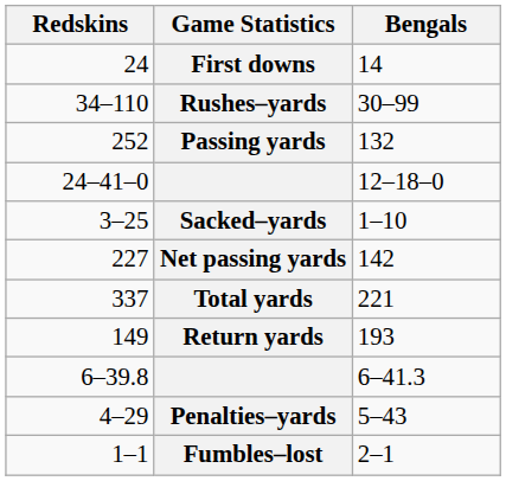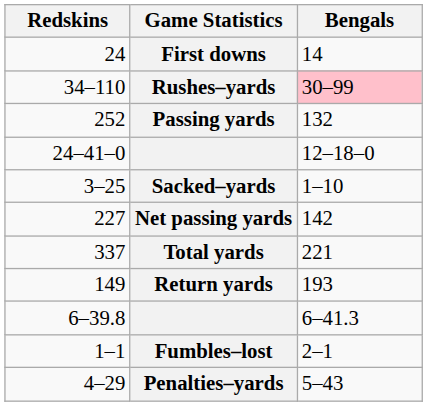Rushes–yards | Bengals: no background -> pink background
rows swapped: Fumbles–lost <-> Penalties–yards
